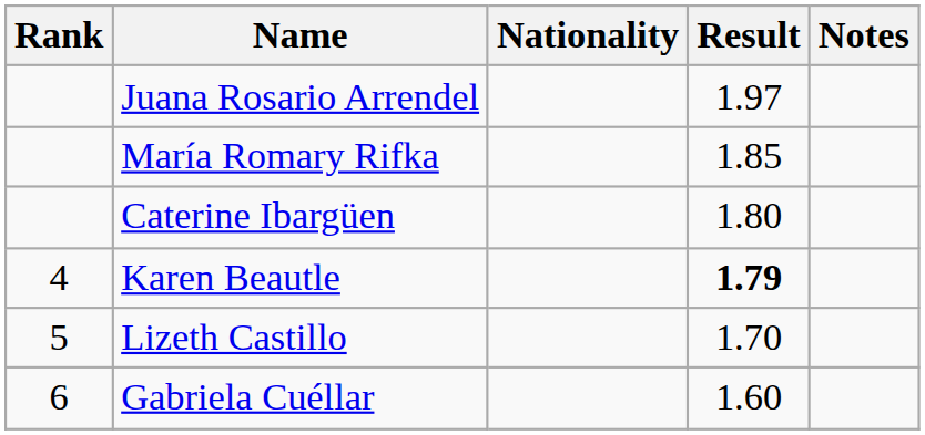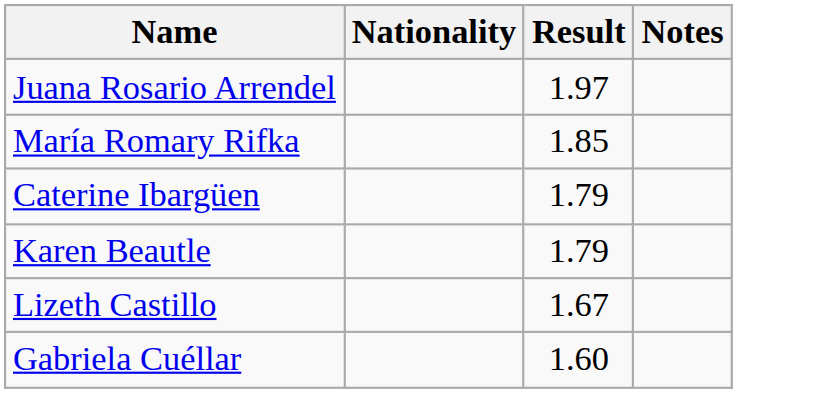- column: Rank | 4 | 5 | 6
Caterine Ibargüen | Result: 1.80 -> 1.79
Karen Beautle | Result: bold -> normal
Lizeth Castillo | Result: 1.70 -> 1.67
